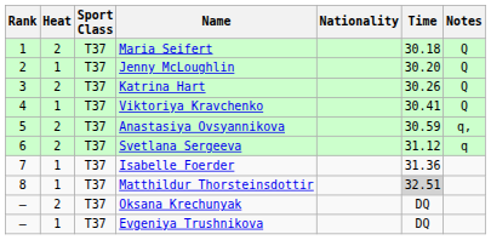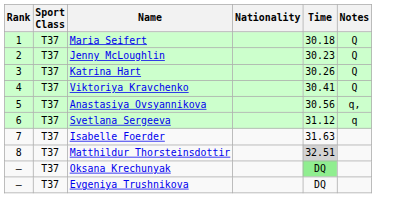- column: Heat | 2 | 1 | 2 | 1 | 2 | 2 | 1 | 1 | 2 | 1
Jenny McLoughlin | Time: 30.20 -> 30.23
Anastasiya Ovsyannikova | Time: 30.59 -> 30.56
Isabelle Foerder | Time: 31.36 -> 31.63
Oksana Krechunyak | Time: no background -> lightgreen background
